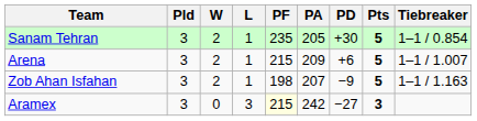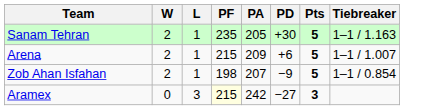- column: Pld | 3 | 3 | 3 | 3
Sanam Tehran | Tiebreaker: 1–1 / 0.854 -> 1–1 / 1.163
Zob Ahan Isfahan | Tiebreaker: 1–1 / 1.163 -> 1–1 / 0.854
